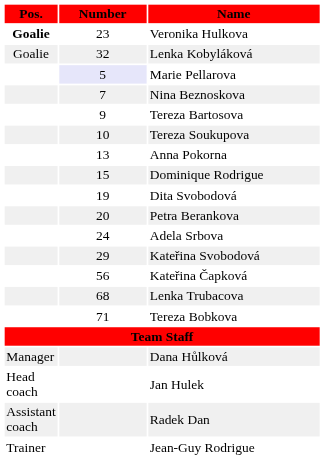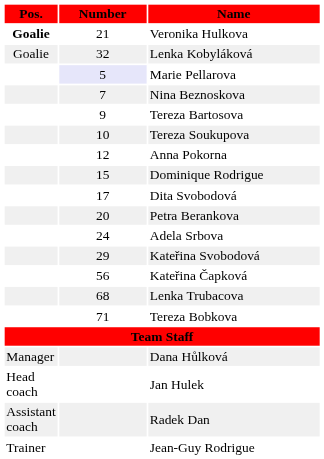Veronika Hulkova | Number: 23 -> 21
Anna Pokorna | Number: 13 -> 12
Dita Svobodová | Number: 19 -> 17
